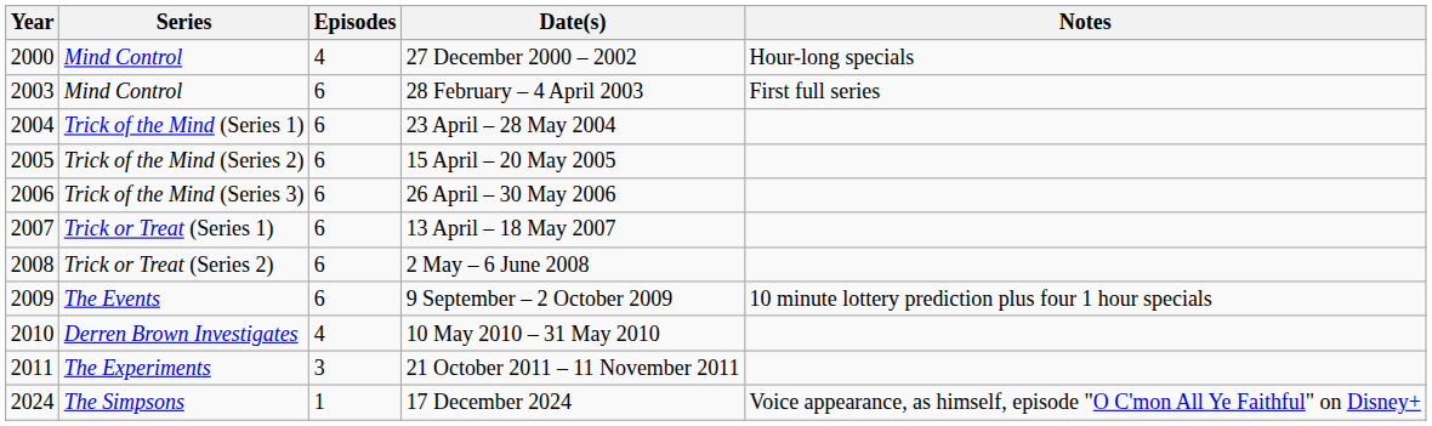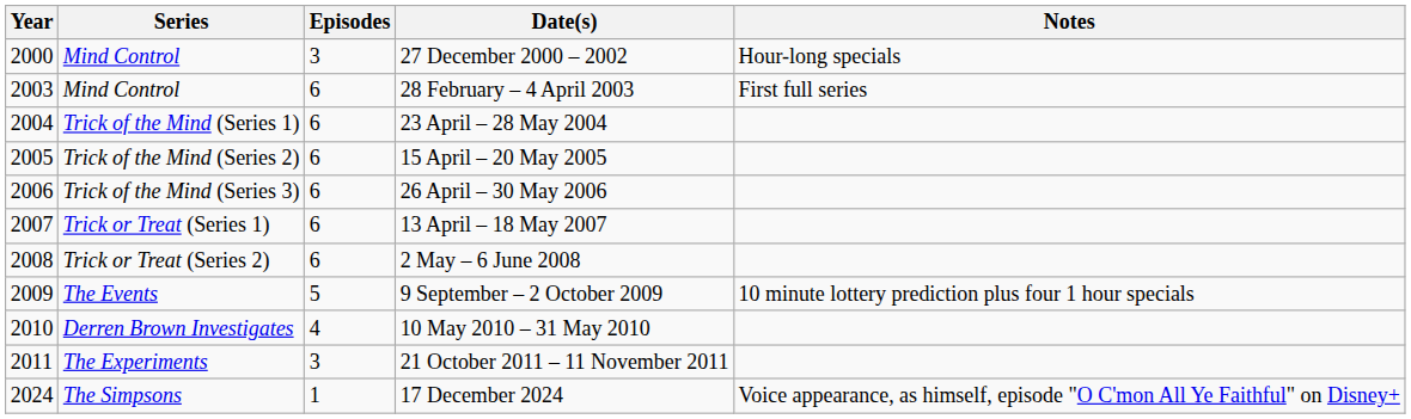27 December 2000 – 2002 | Episodes: 4 -> 3
9 September – 2 October 2009 | Episodes: 6 -> 5
